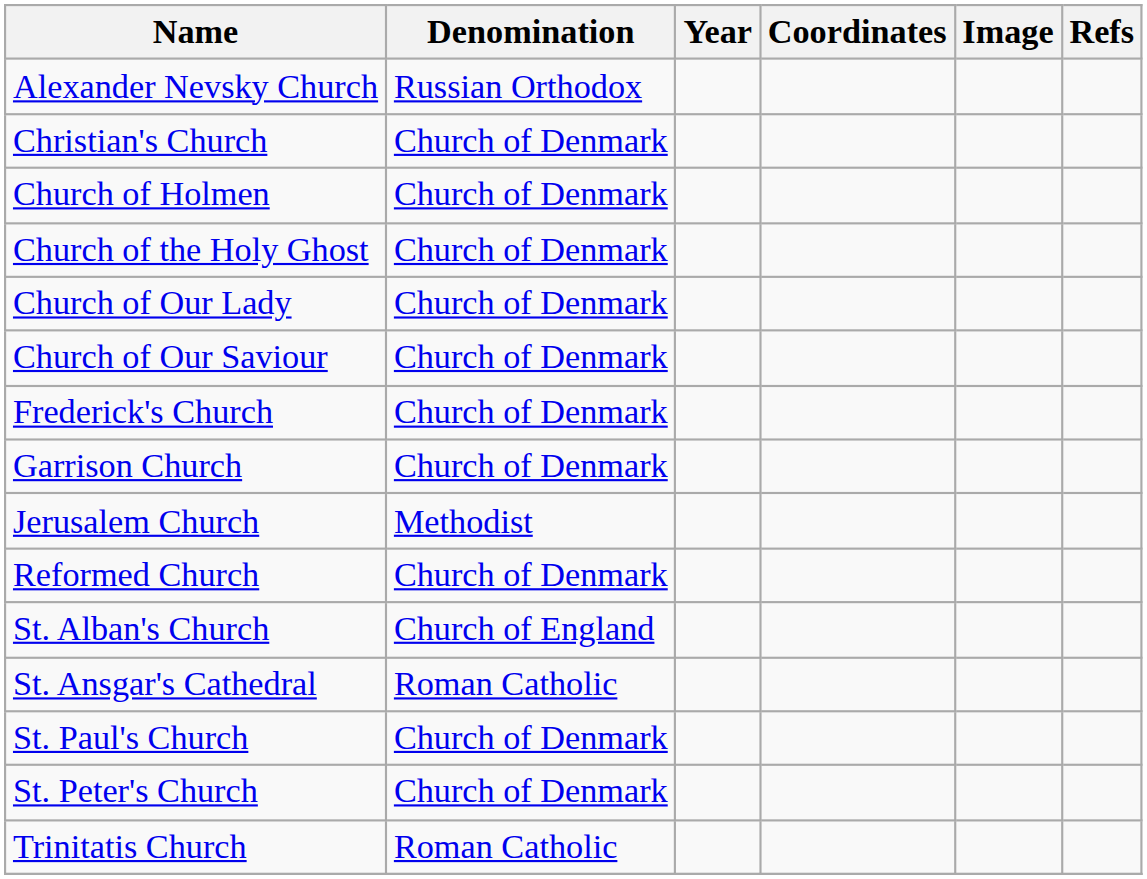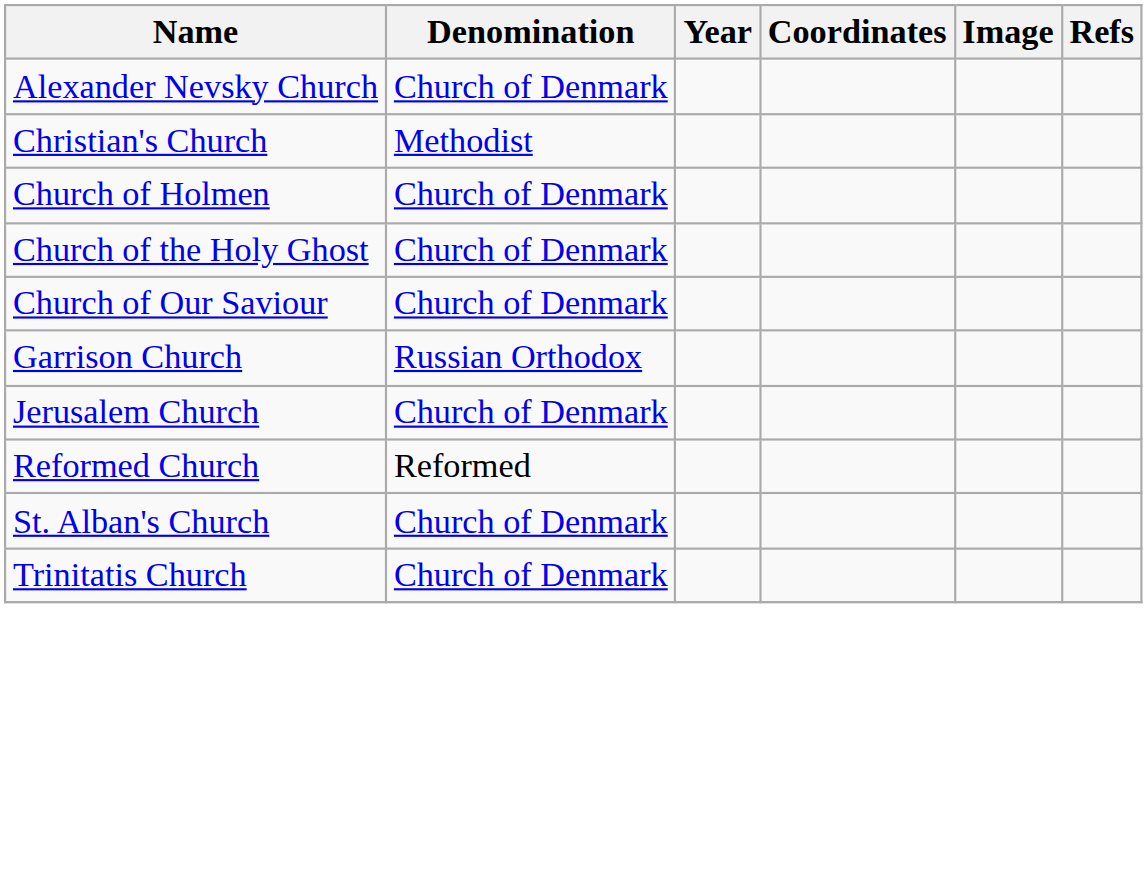Alexander Nevsky Church | Denomination: Russian Orthodox -> Church of Denmark
Christian's Church | Denomination: Church of Denmark -> Methodist
- row: Church of Our Lady | Church of Denmark
- row: Frederick's Church | Church of Denmark
Garrison Church | Denomination: Church of Denmark -> Russian Orthodox
Jerusalem Church | Denomination: Methodist -> Church of Denmark
Reformed Church | Denomination: Church of Denmark -> Reformed
St. Alban's Church | Denomination: Church of England -> Church of Denmark
- row: St. Ansgar's Cathedral | Roman Catholic
- row: St. Paul's Church | Church of Denmark
- row: St. Peter's Church | Church of Denmark
Trinitatis Church | Denomination: Roman Catholic -> Church of Denmark
